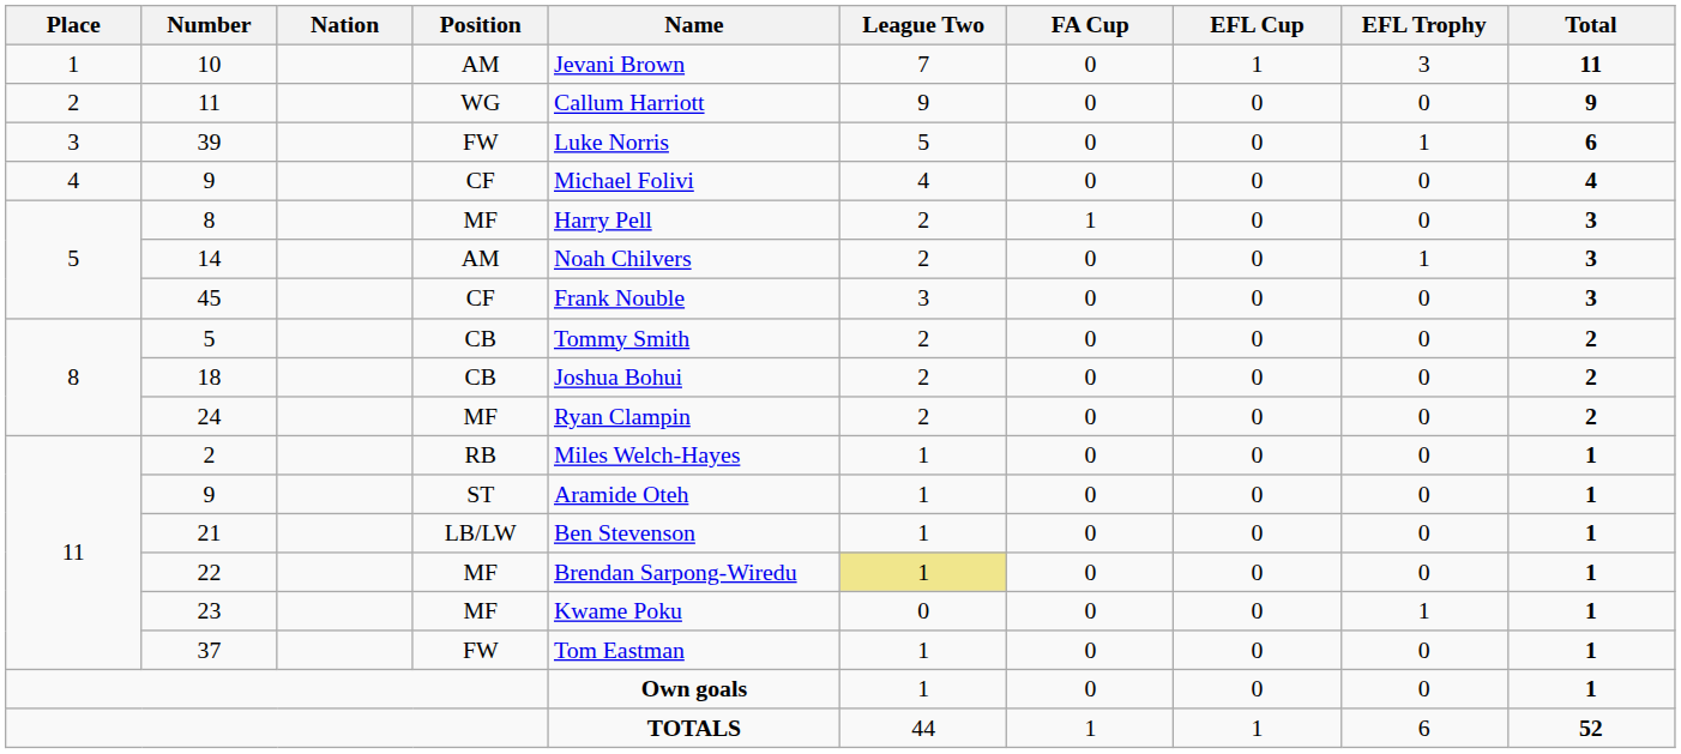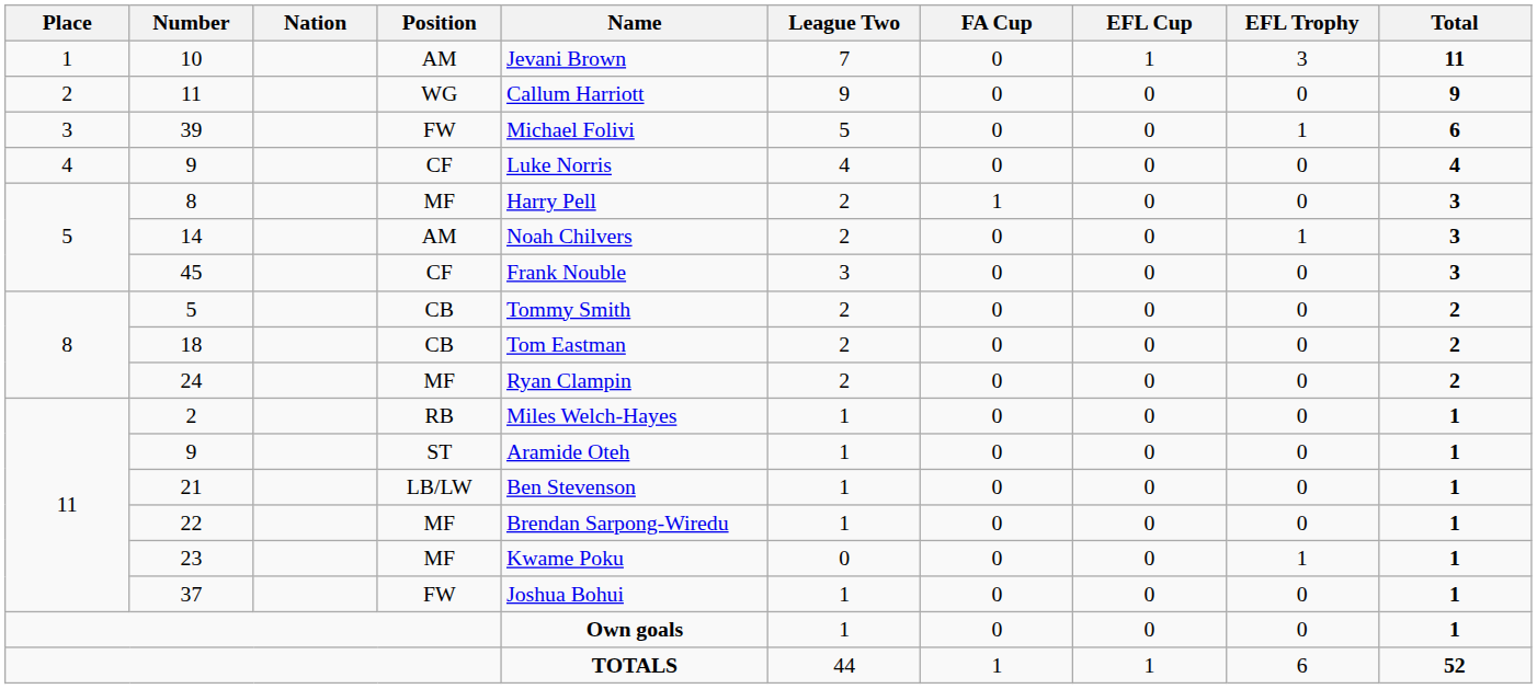39 | Name: Luke Norris -> Michael Folivi
9 / CF | Name: Michael Folivi -> Luke Norris
18 | Name: Joshua Bohui -> Tom Eastman
22 | League Two: khaki background -> no background
37 | Name: Tom Eastman -> Joshua Bohui
